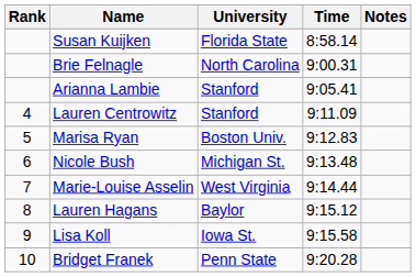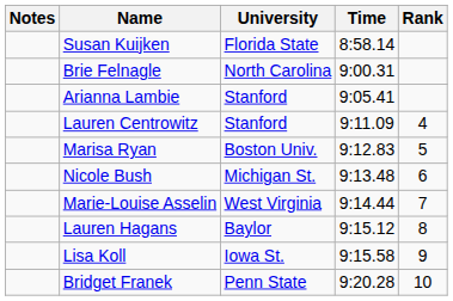columns swapped: Rank <-> Notes
